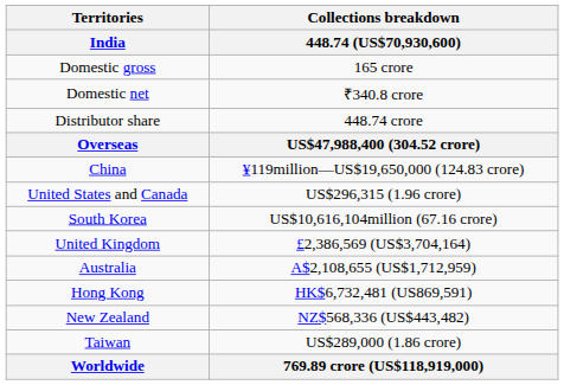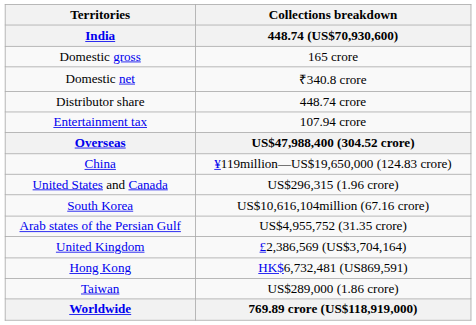+ row: Entertainment tax | 107.94 crore
+ row: Arab states of the Persian Gulf | US$4,955,752 (31.35 crore)
- row: Australia | A$2,108,655 (US$1,712,959)
- row: New Zealand | NZ$568,336 (US$443,482)
